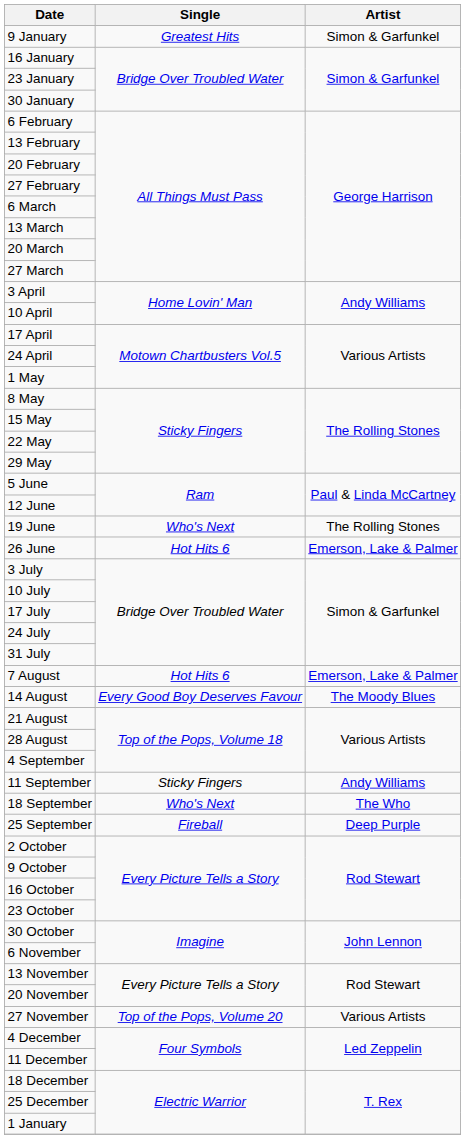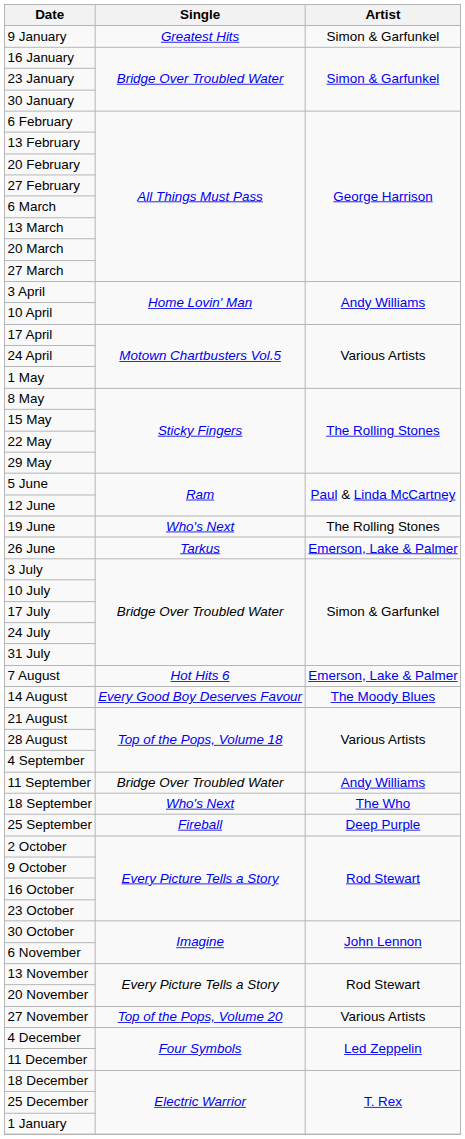26 June | Single: Hot Hits 6 -> Tarkus
11 September | Single: Sticky Fingers -> Bridge Over Troubled Water
